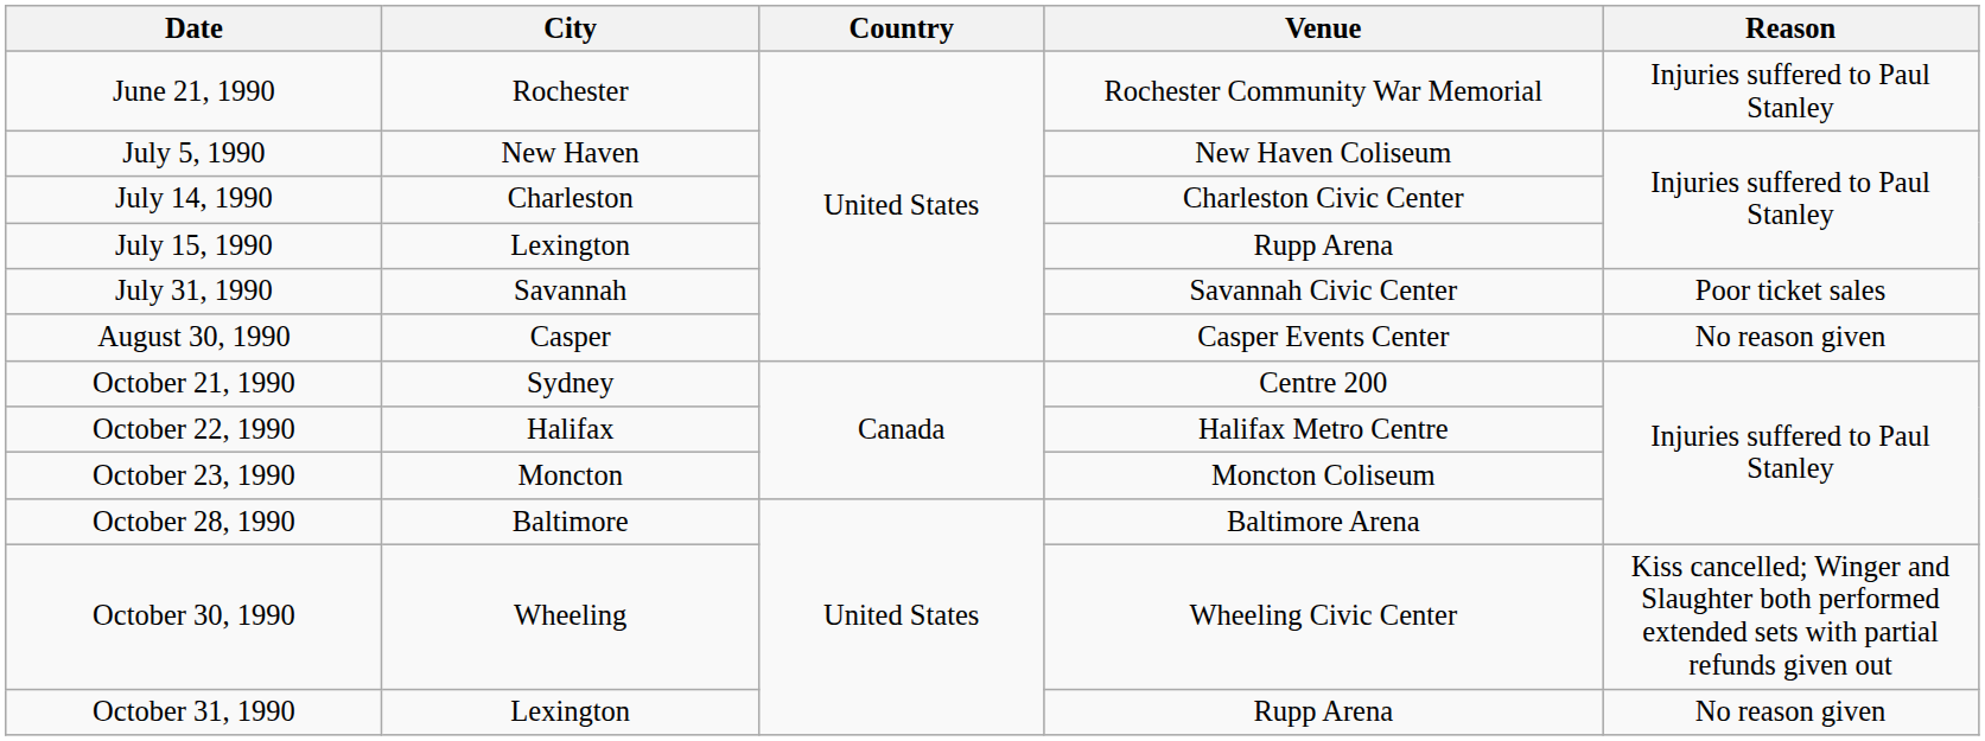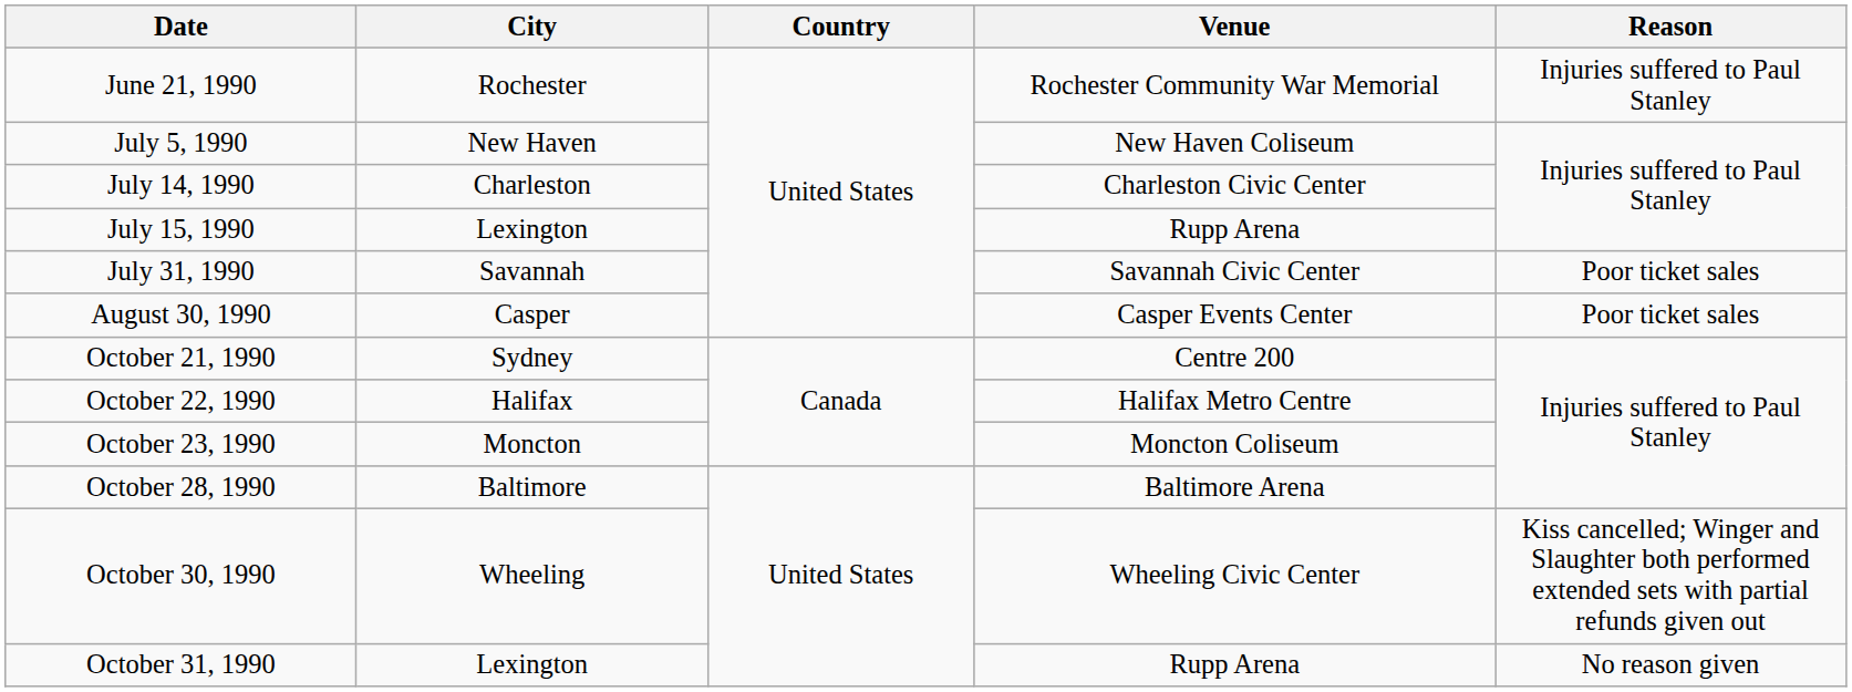August 30, 1990 | Reason: No reason given -> Poor ticket sales
